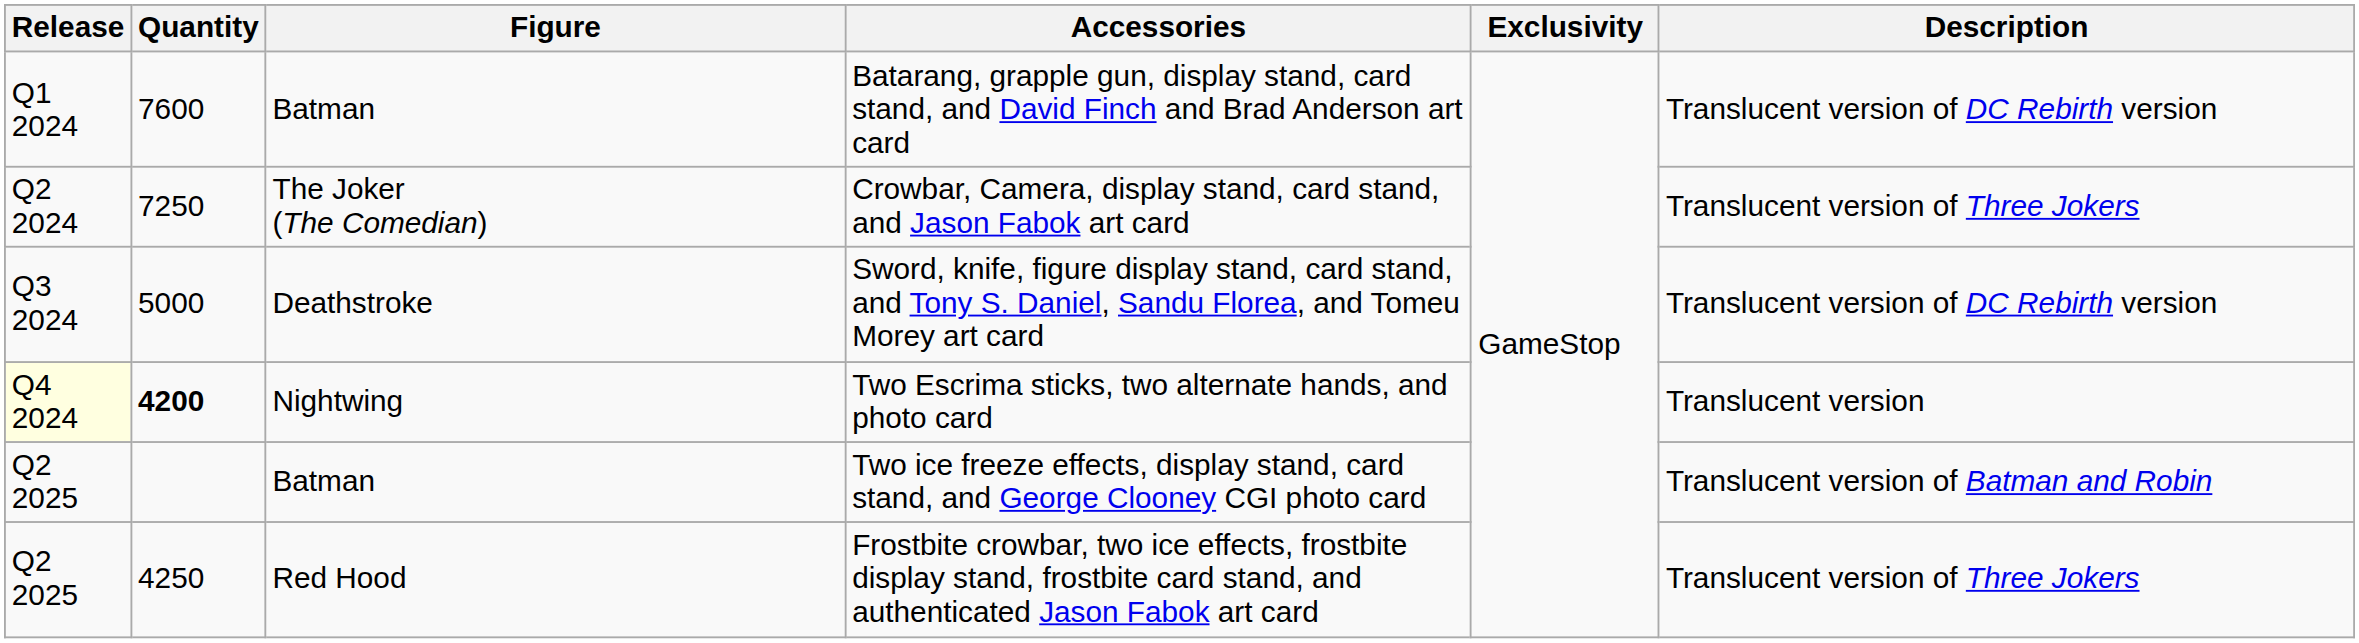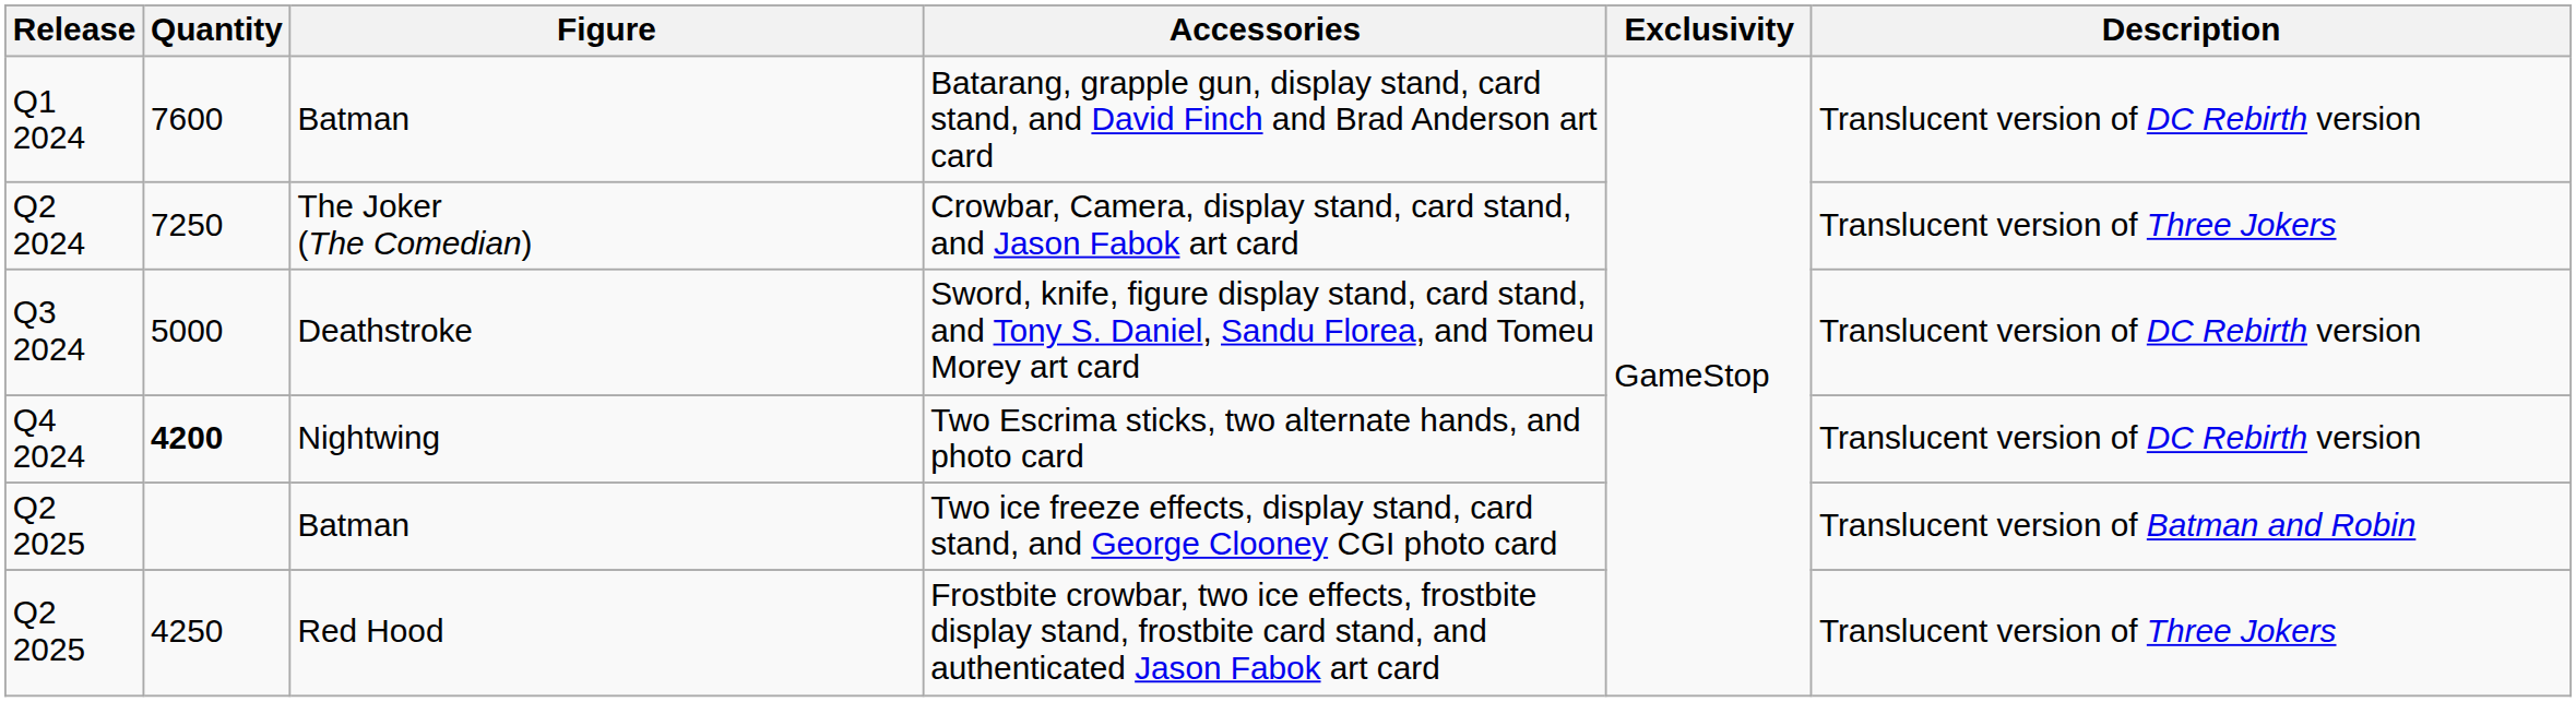Two Escrima sticks, two alternate hands, and photo card | Release: lightyellow background -> no background
Two Escrima sticks, two alternate hands, and photo card | Description: Translucent version -> Translucent version of DC Rebirth version
